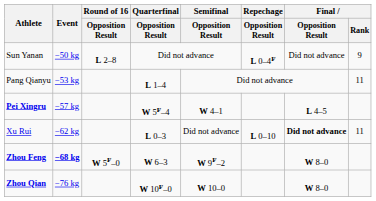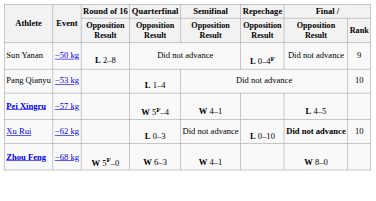Pang Qianyu | Final / Rank: 11 -> 10
Xu Rui | Final / Rank: 11 -> 10
Zhou Feng | Event: bold -> normal
Zhou Feng | Semifinal / Opposition Result: W 9F–2 -> W 4–1
- row: Zhou Qian | −76 kg | W 10F–0 | W 10–0 | W 8–0
